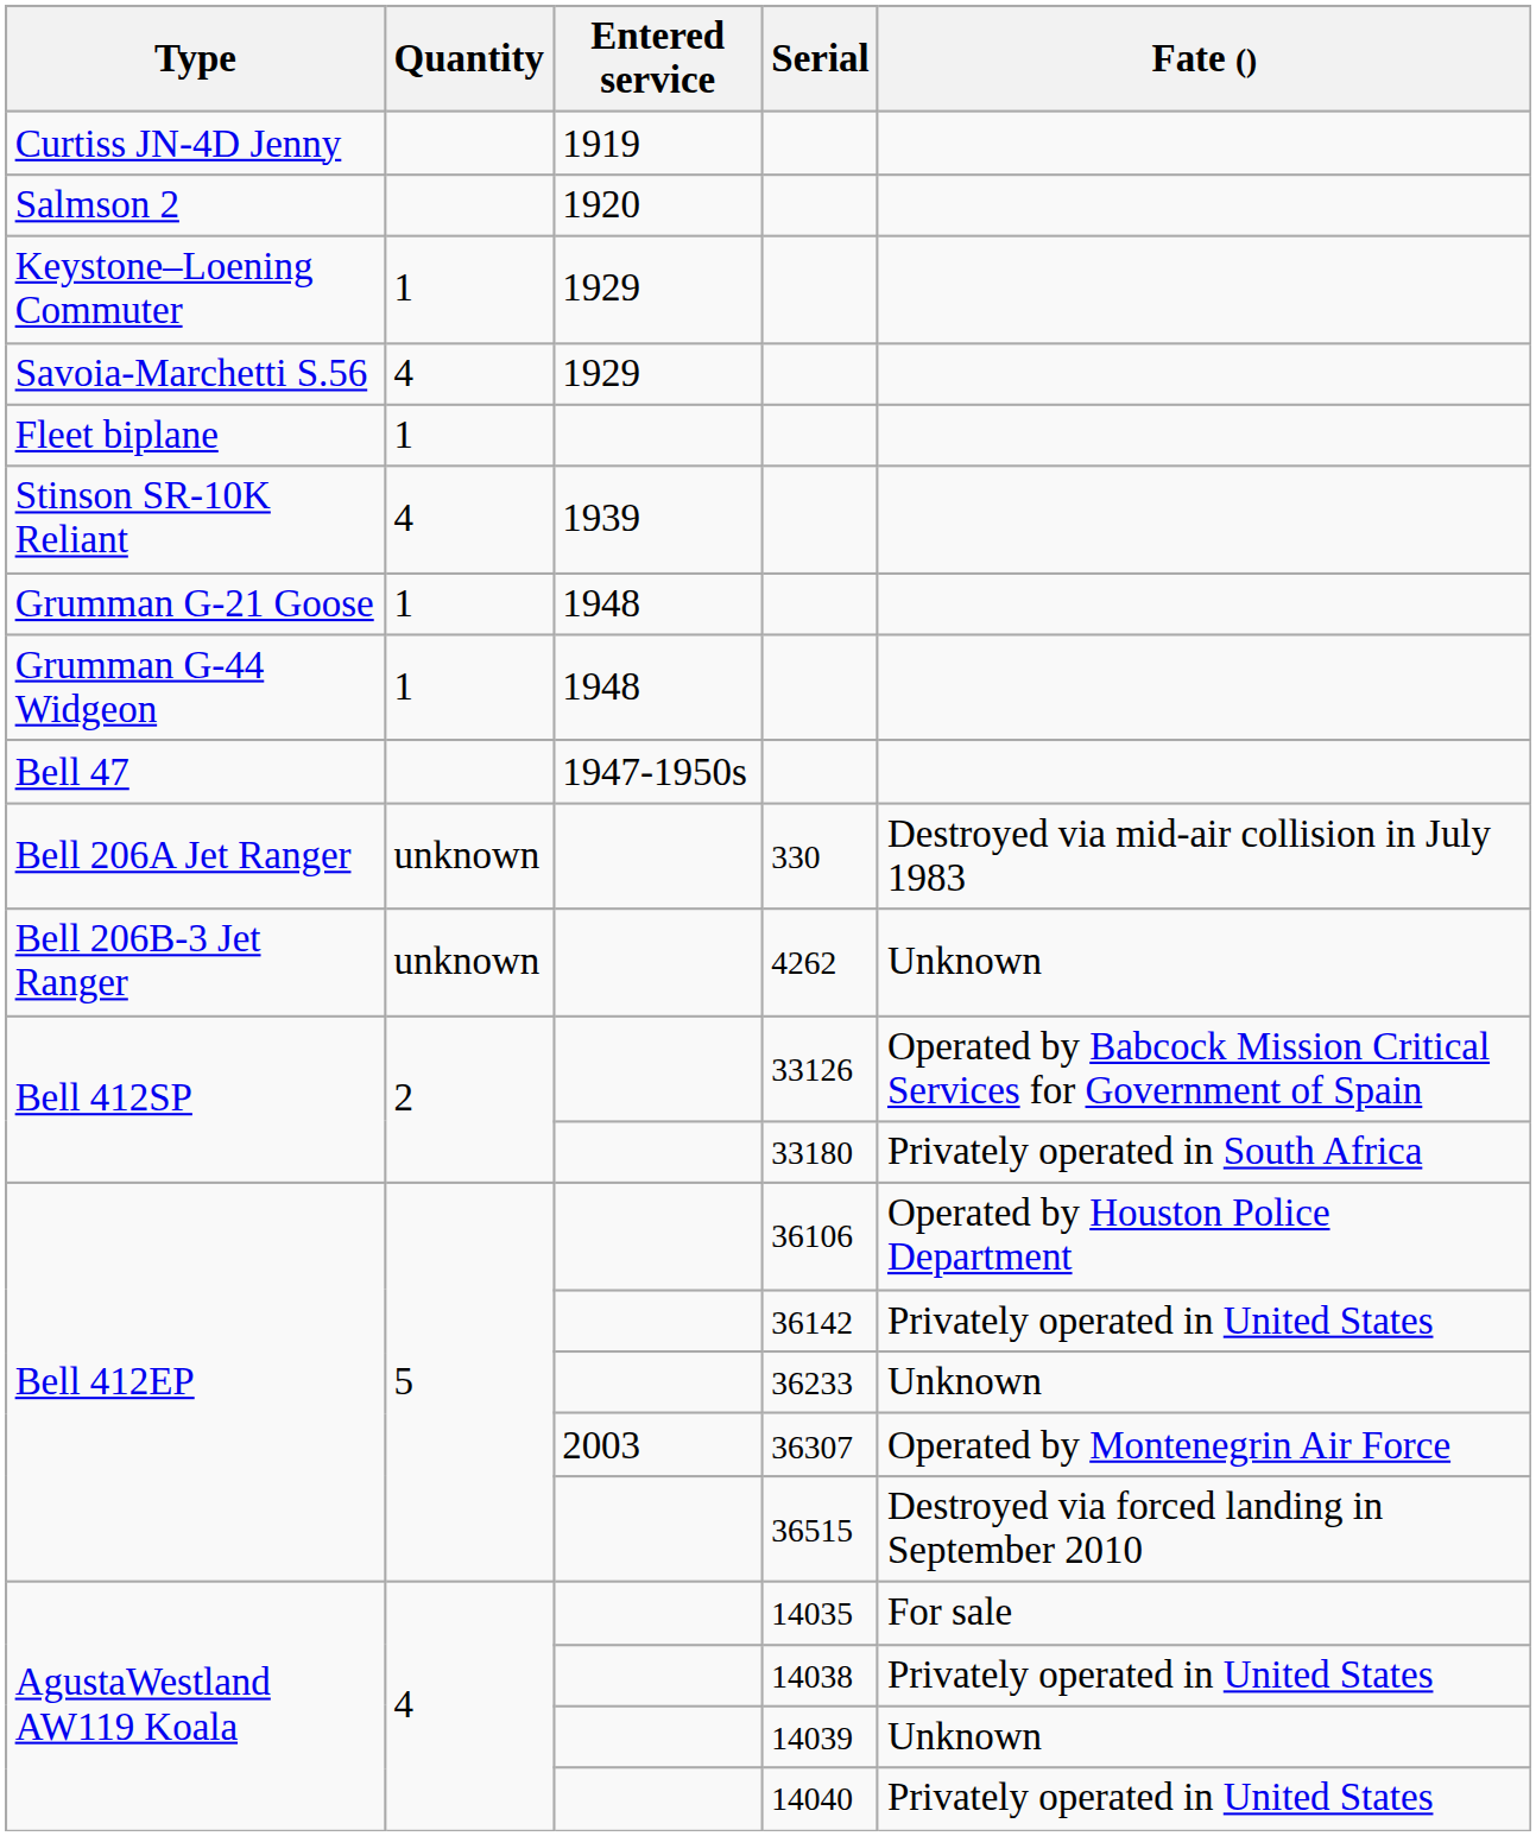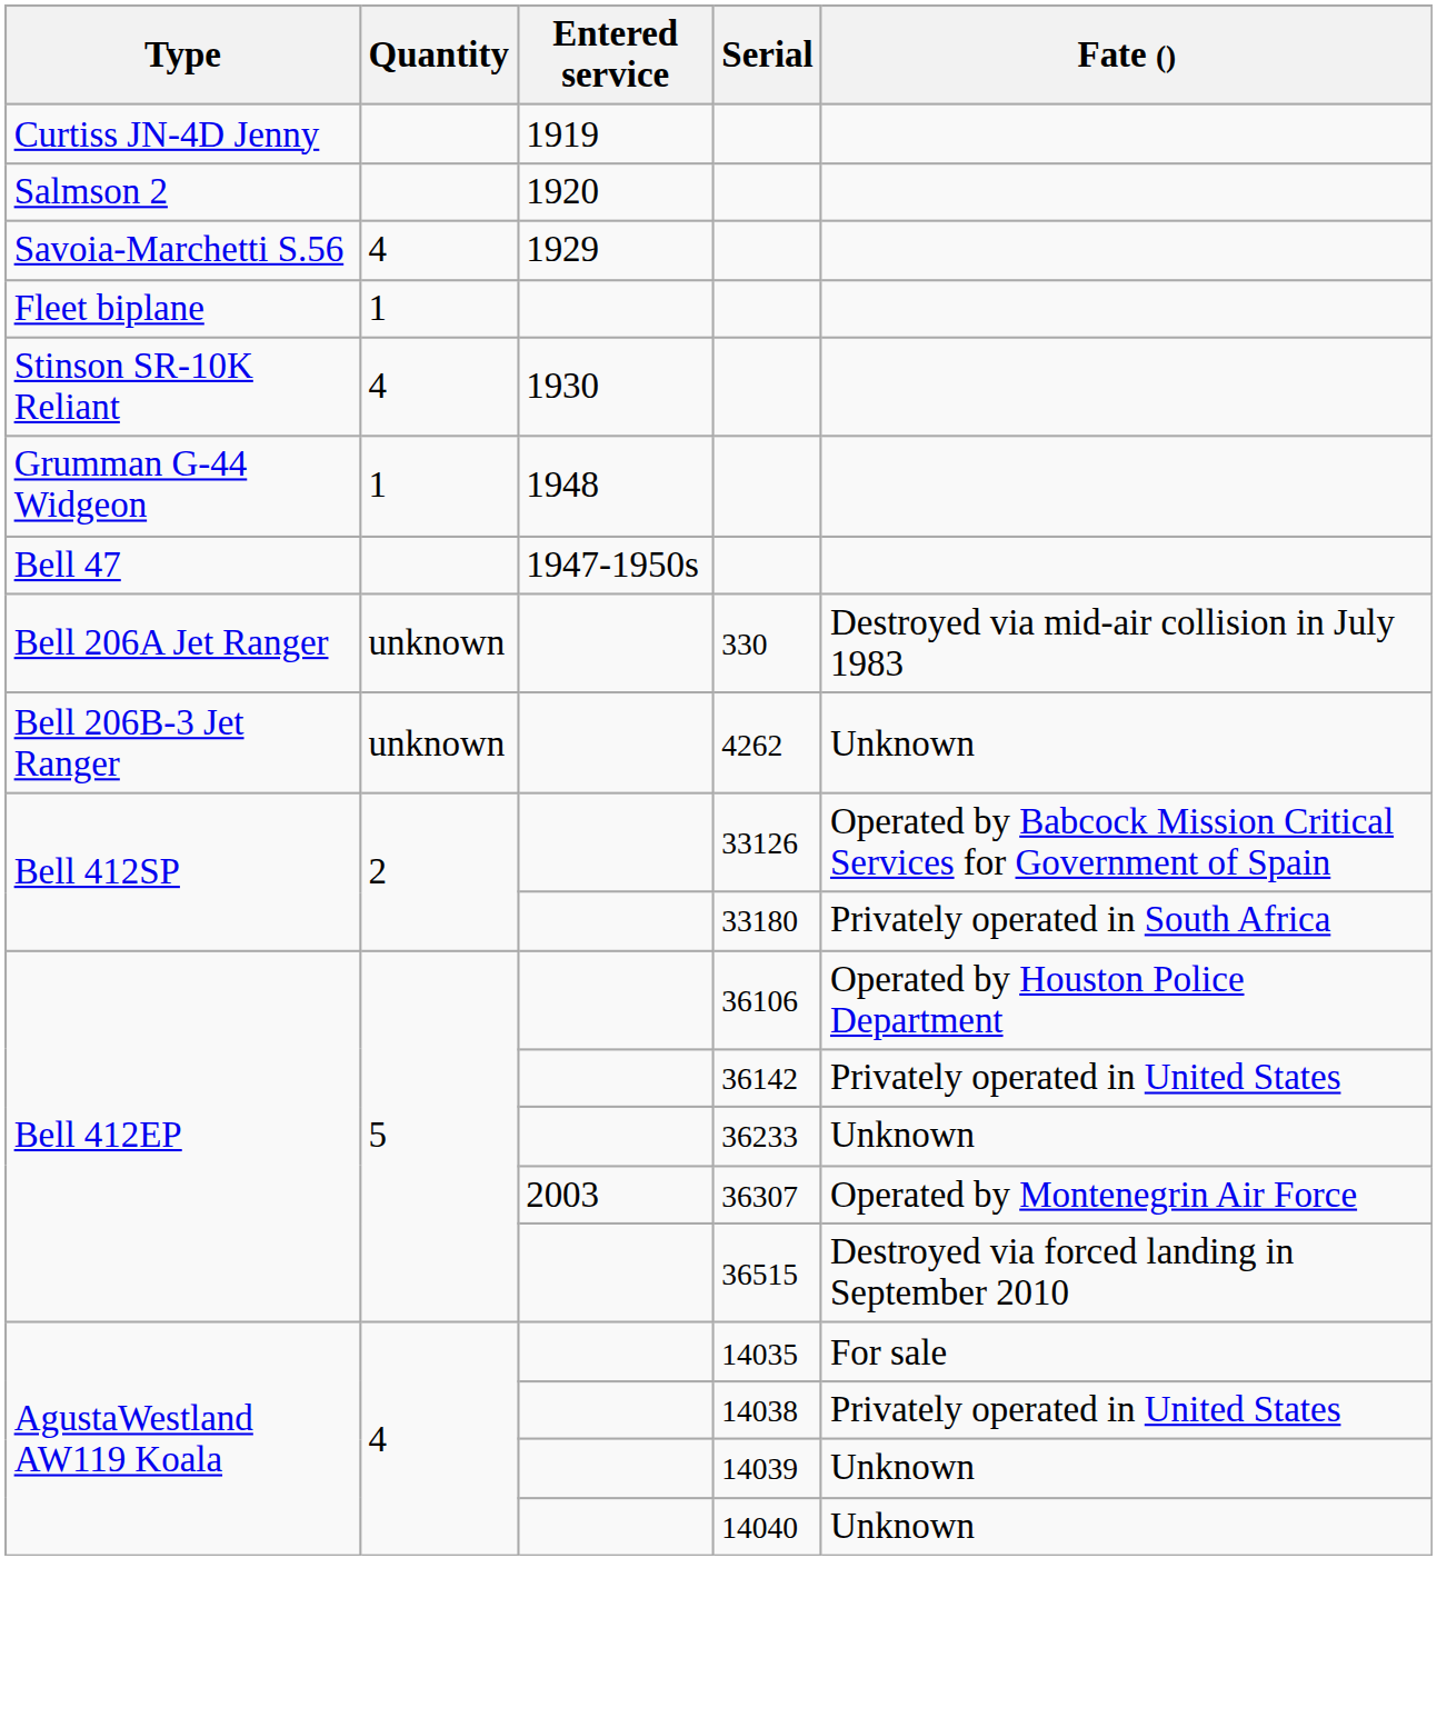- row: Keystone–Loening Commuter | 1 | 1929
Stinson SR-10K Reliant | Entered service: 1939 -> 1930
- row: Grumman G-21 Goose | 1 | 1948
AgustaWestland AW119 Koala / 14040 | Fate (): Privately operated in United States -> Unknown
